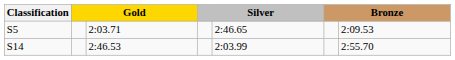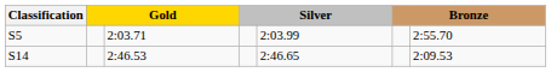S5 | column 5: 2:46.65 -> 2:03.99
S5 | column 7: 2:09.53 -> 2:55.70
S14 | column 5: 2:03.99 -> 2:46.65
S14 | column 7: 2:55.70 -> 2:09.53
